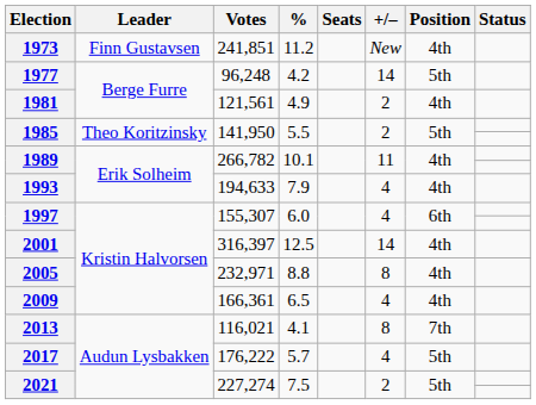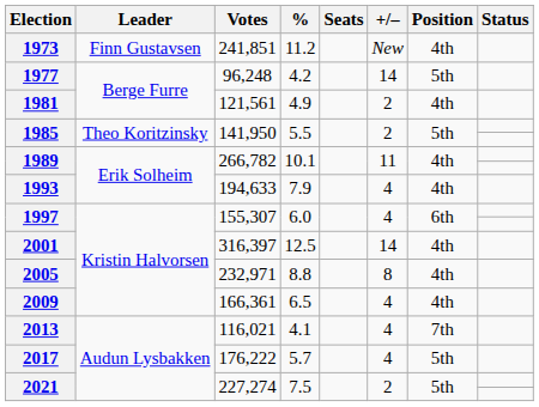2013 | +/–: 8 -> 4
